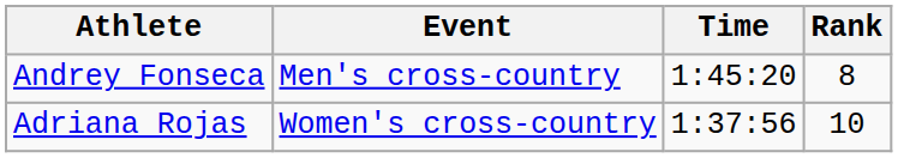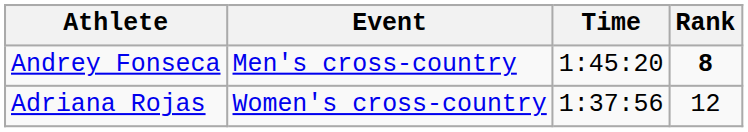Andrey Fonseca | Rank: normal -> bold
Adriana Rojas | Rank: 10 -> 12
